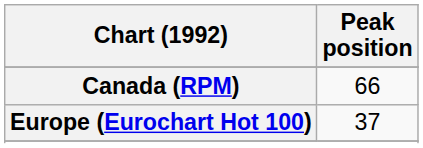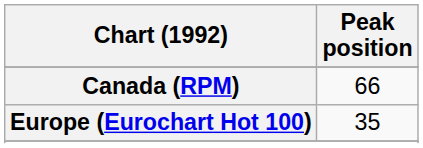Europe (Eurochart Hot 100) | Peak position: 37 -> 35
